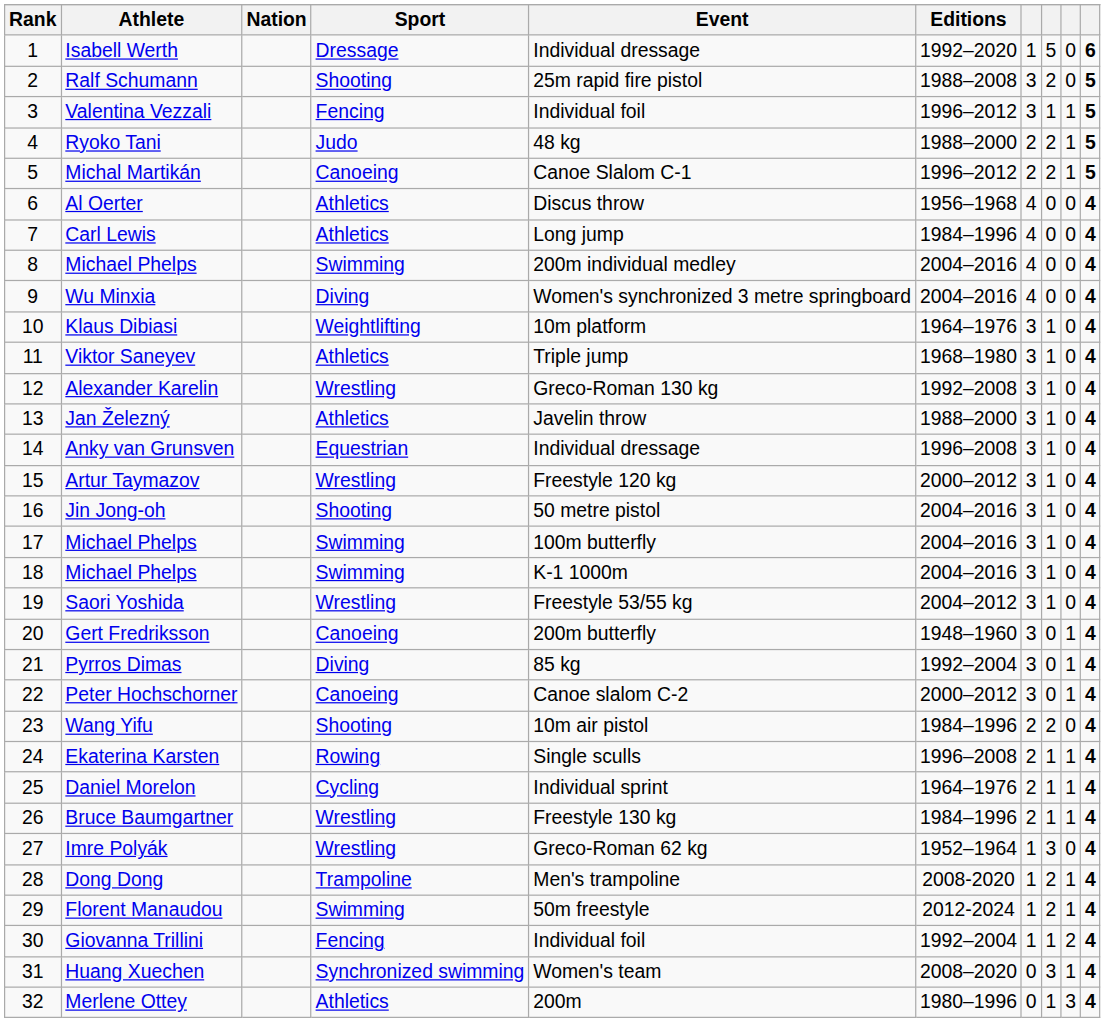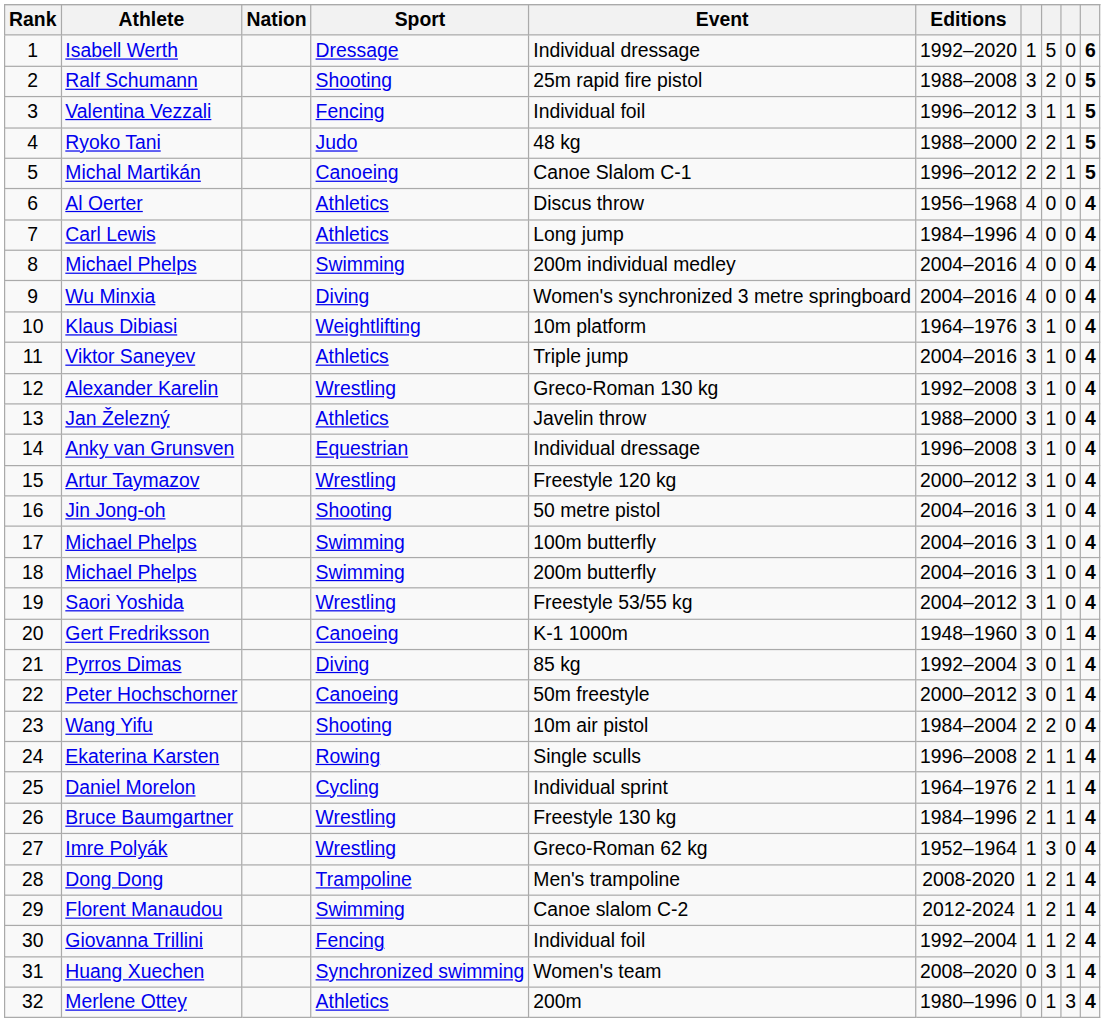Viktor Saneyev | Editions: 1968–1980 -> 2004–2016
18 / Michael Phelps | Event: K-1 1000m -> 200m butterfly
Gert Fredriksson | Event: 200m butterfly -> K-1 1000m
Peter Hochschorner | Event: Canoe slalom C-2 -> 50m freestyle
Wang Yifu | Editions: 1984–1996 -> 1984–2004
Florent Manaudou | Event: 50m freestyle -> Canoe slalom C-2
